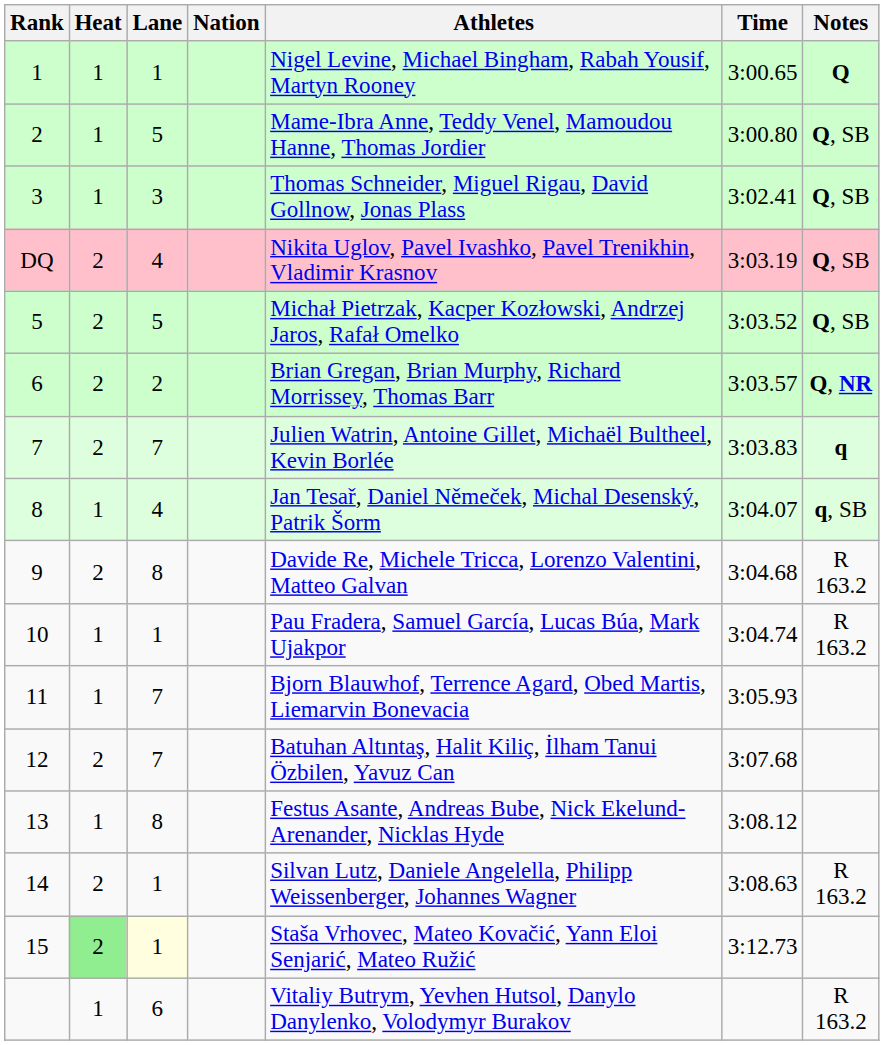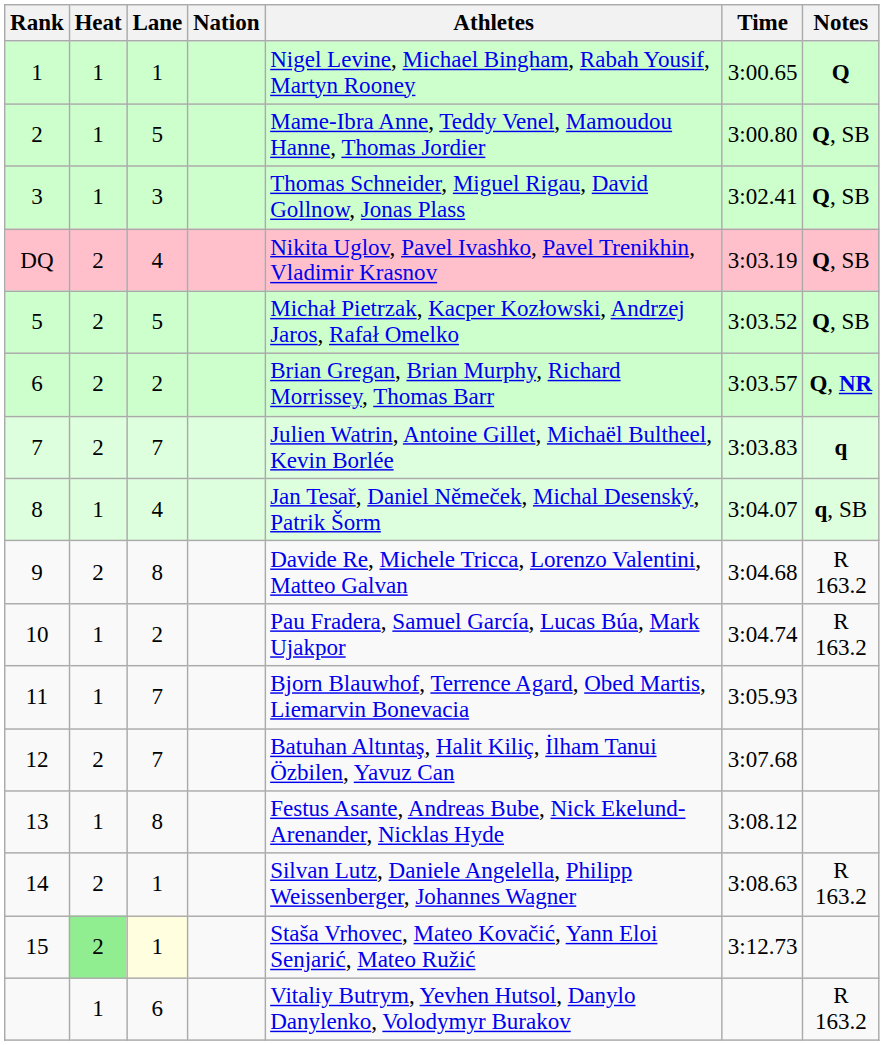10 | Lane: 1 -> 2
